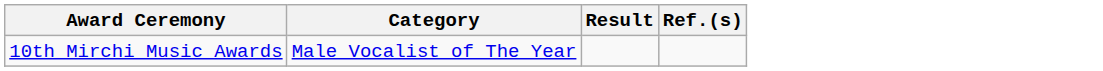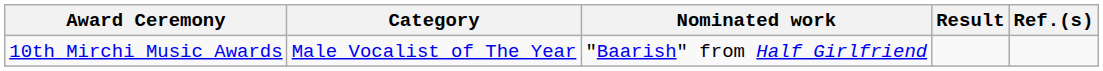+ column: Nominated work | "Baarish" from Half Girlfriend
